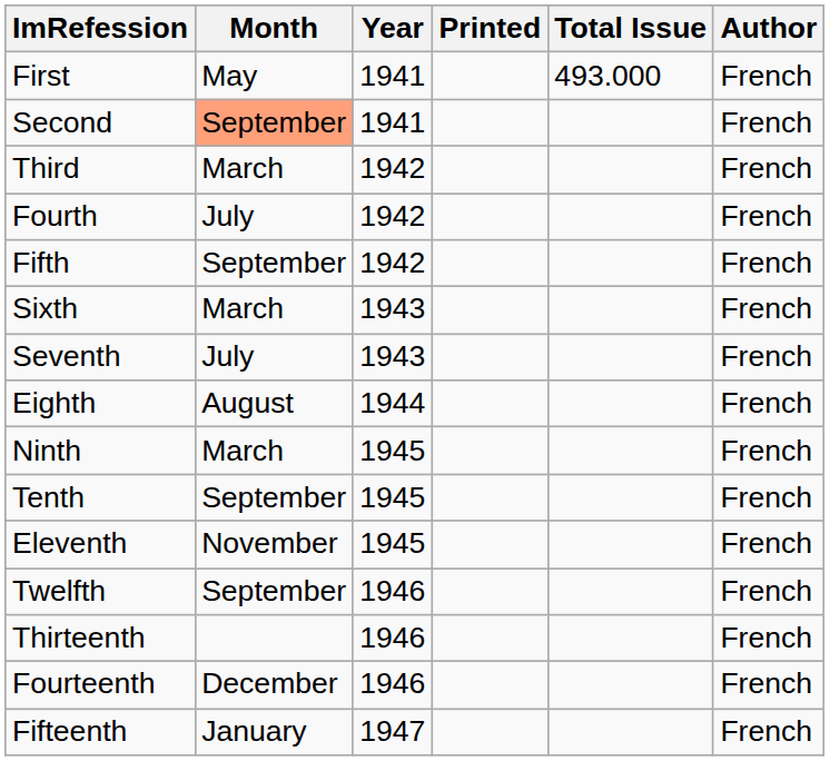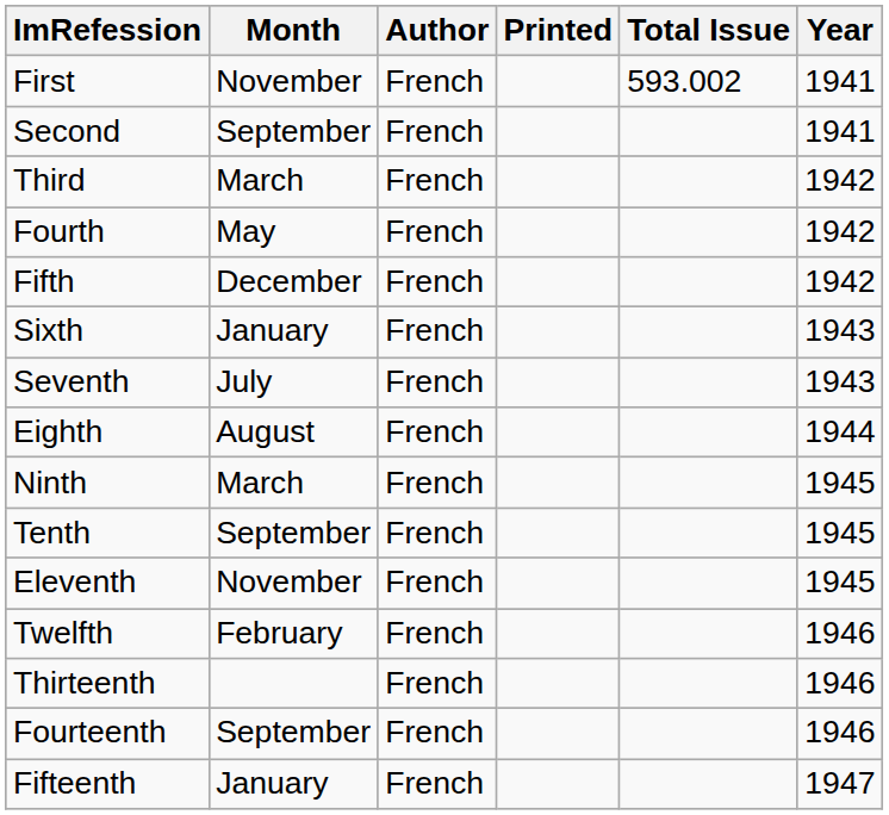columns swapped: Year <-> Author
First | Month: May -> November
First | Total Issue: 493.000 -> 593.002
Second | Month: lightsalmon background -> no background
Fourth | Month: July -> May
Fifth | Month: September -> December
Sixth | Month: March -> January
Twelfth | Month: September -> February
Fourteenth | Month: December -> September
